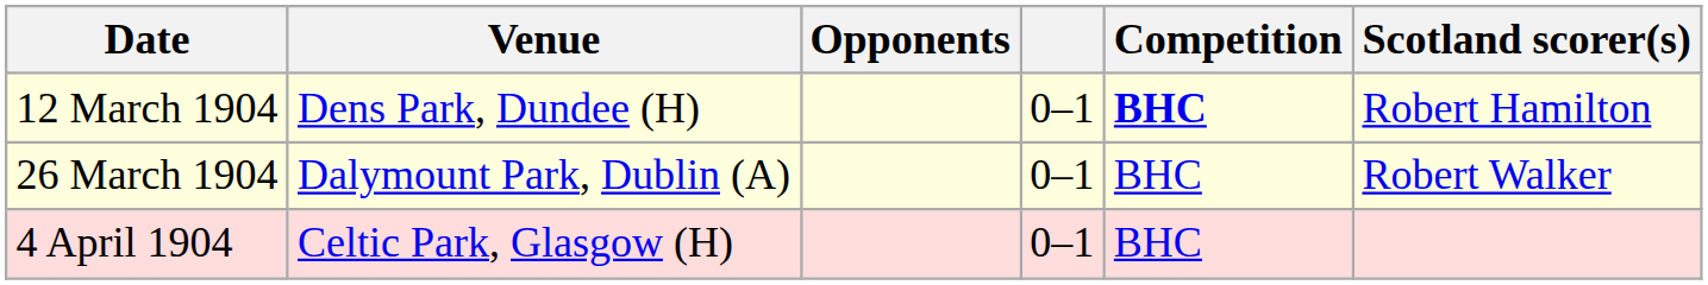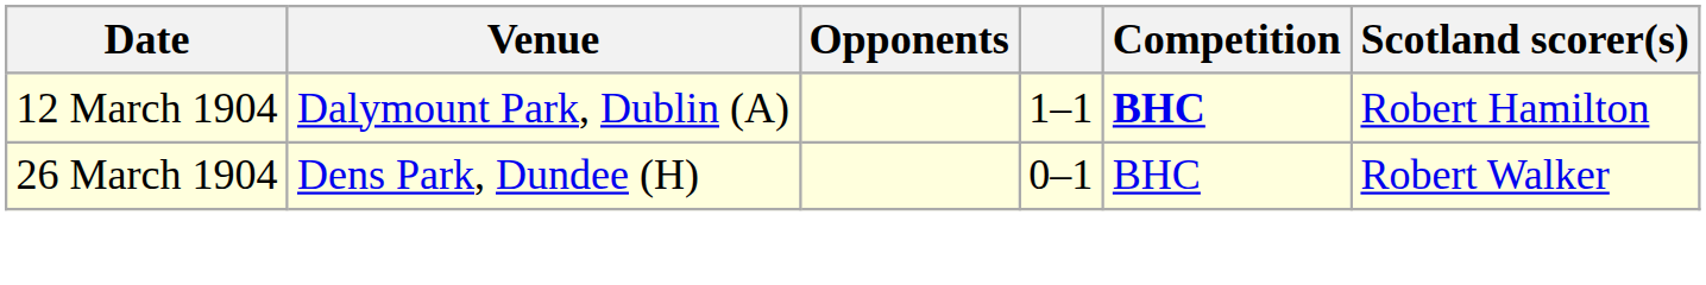12 March 1904 | Venue: Dens Park, Dundee (H) -> Dalymount Park, Dublin (A)
12 March 1904 | column 4: 0–1 -> 1–1
26 March 1904 | Venue: Dalymount Park, Dublin (A) -> Dens Park, Dundee (H)
- row: 4 April 1904 | Celtic Park, Glasgow (H) | 0–1 | BHC
